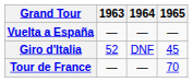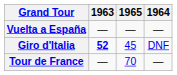columns swapped: 1964 <-> 1965
Giro d'Italia | 1963: normal -> bold
